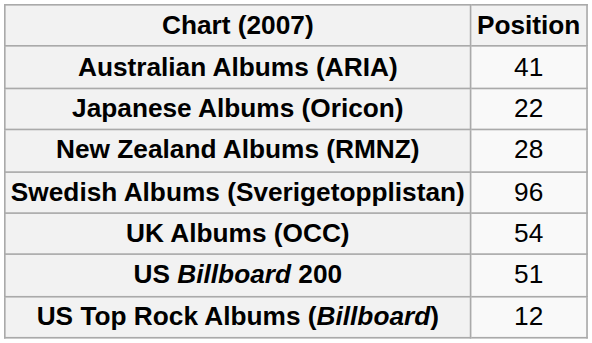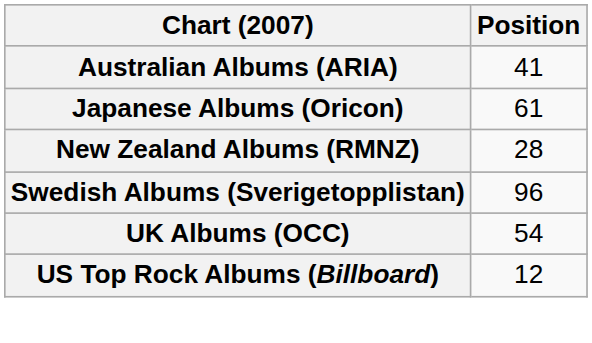Japanese Albums (Oricon) | Position: 22 -> 61
- row: US Billboard 200 | 51
